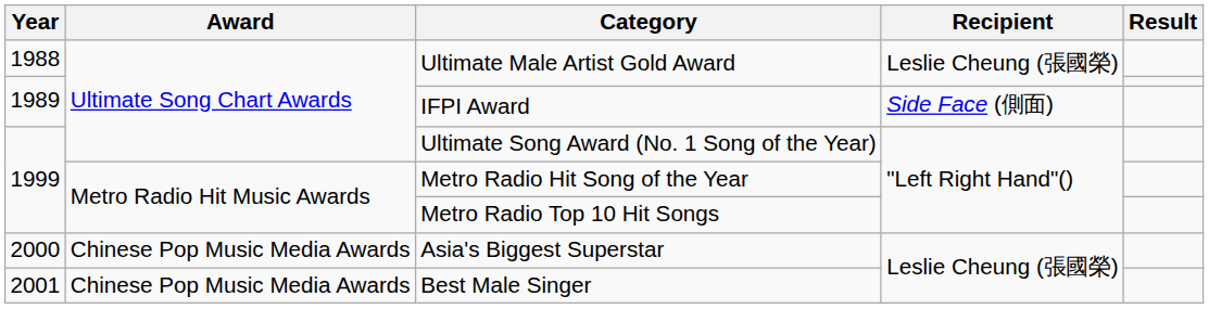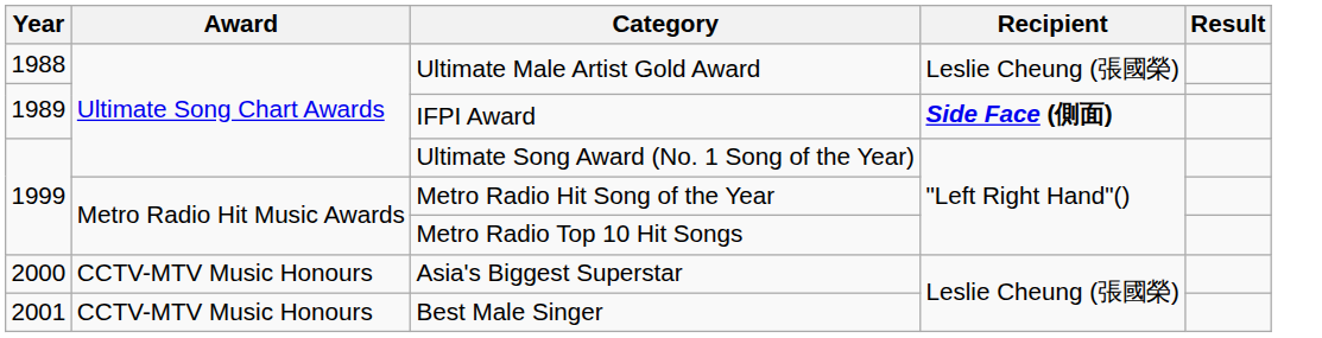IFPI Award | Recipient: normal -> bold
Asia's Biggest Superstar | Award: Chinese Pop Music Media Awards -> CCTV-MTV Music Honours
Best Male Singer | Award: Chinese Pop Music Media Awards -> CCTV-MTV Music Honours
